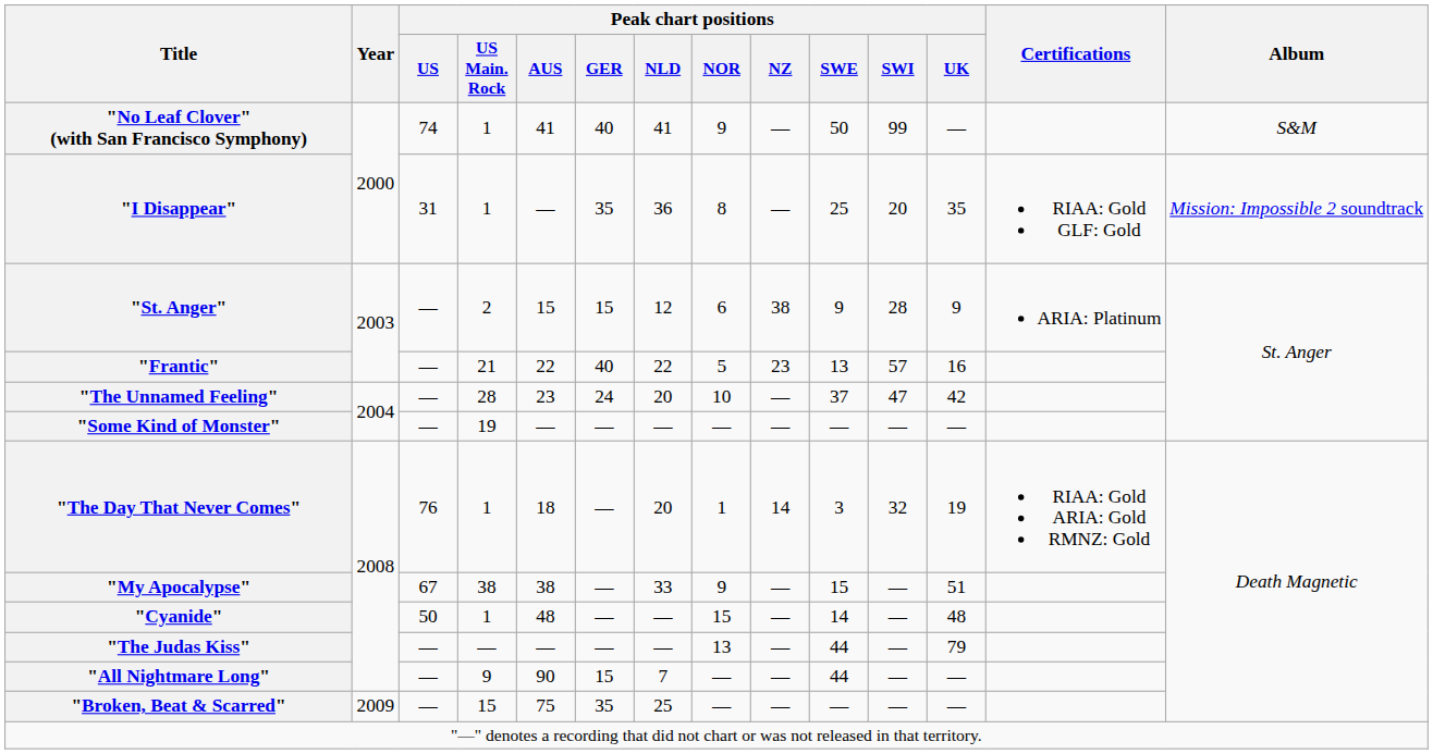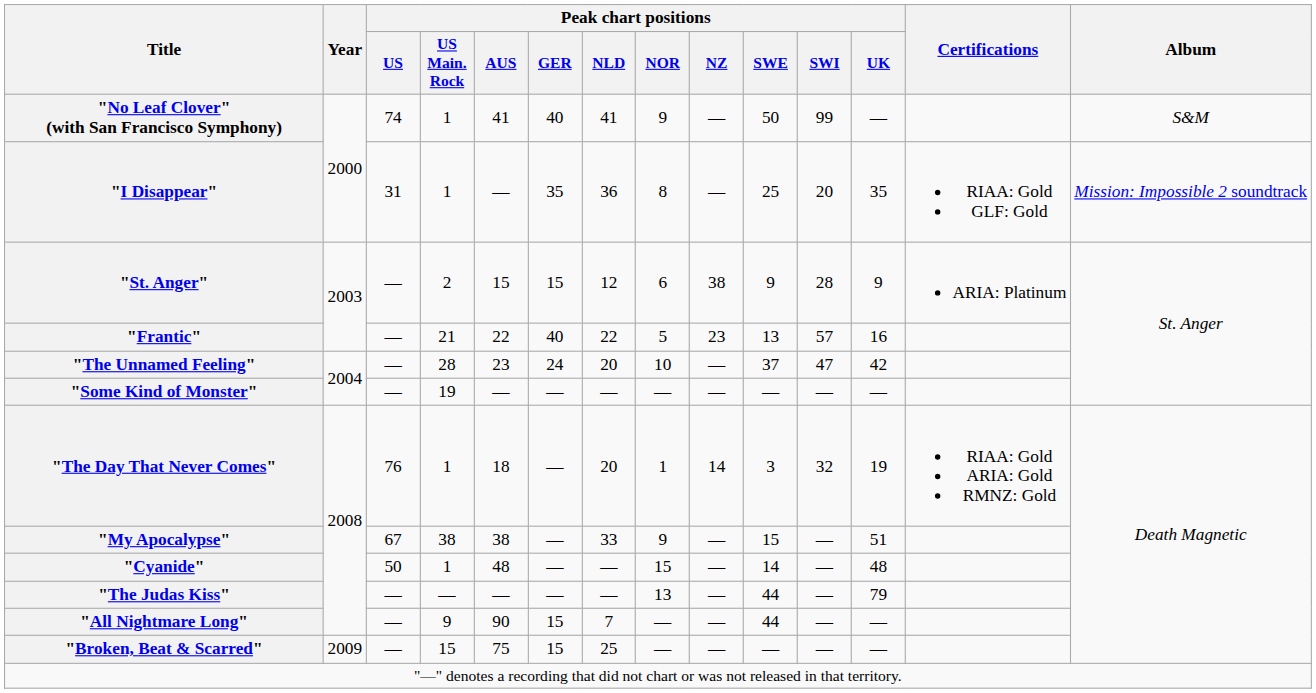"Broken, Beat & Scarred" | Peak chart positions / GER: 35 -> 15
